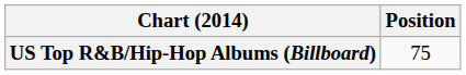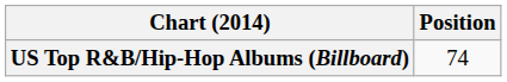US Top R&B/Hip-Hop Albums (Billboard) | Position: 75 -> 74
